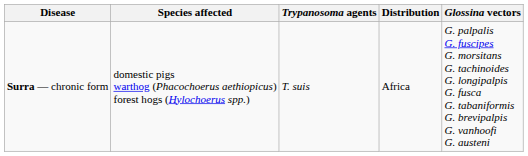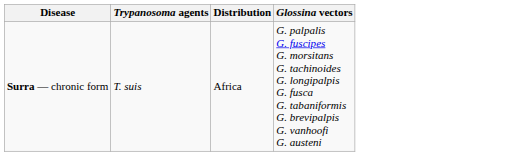- column: Species affected | domestic pigs warthog (Phacochoerus aethiopicus) forest hogs (Hylochoerus spp.)
